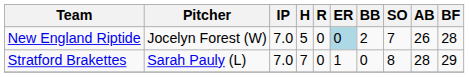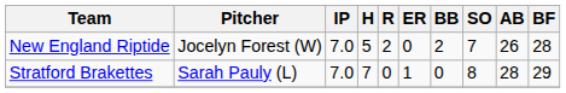New England Riptide | R: 0 -> 2
New England Riptide | ER: lightblue background -> no background
